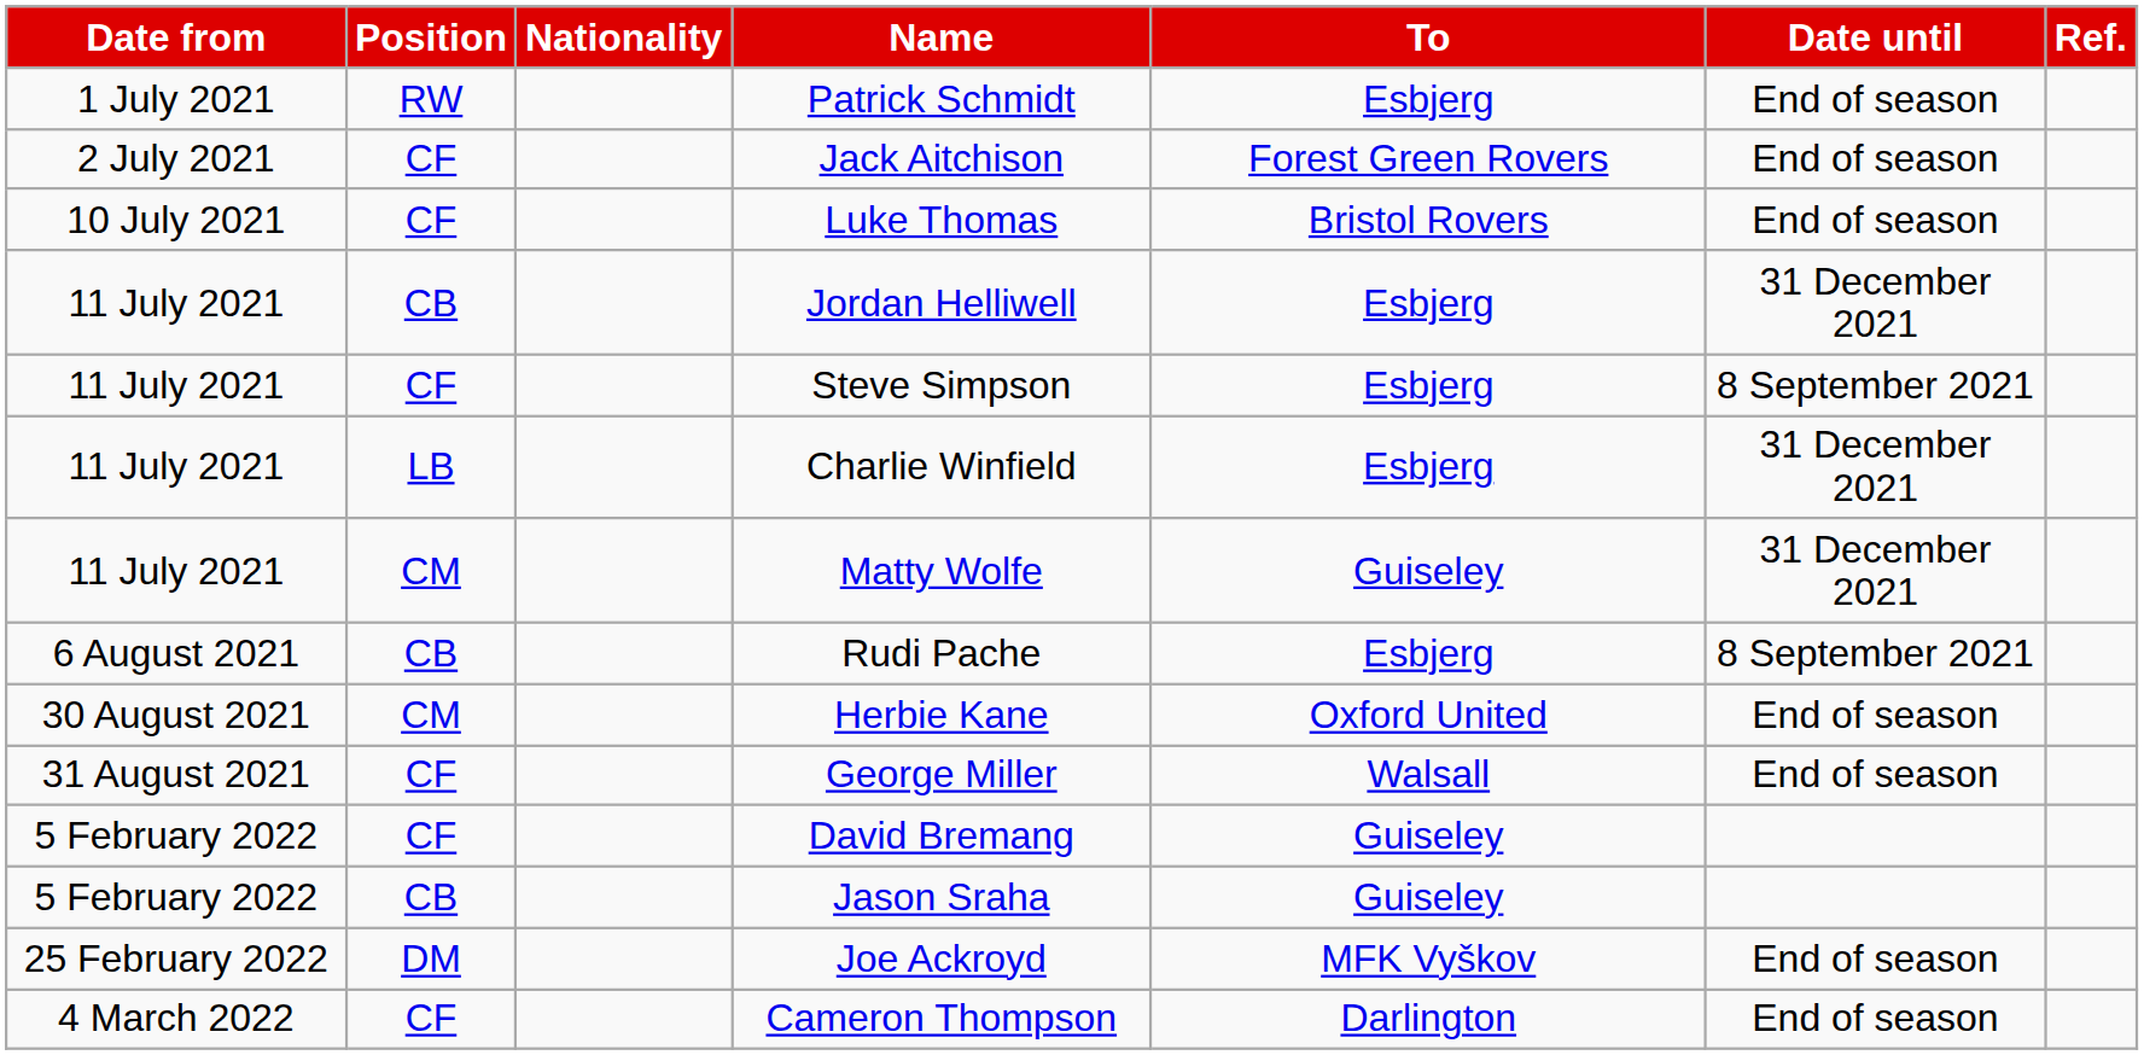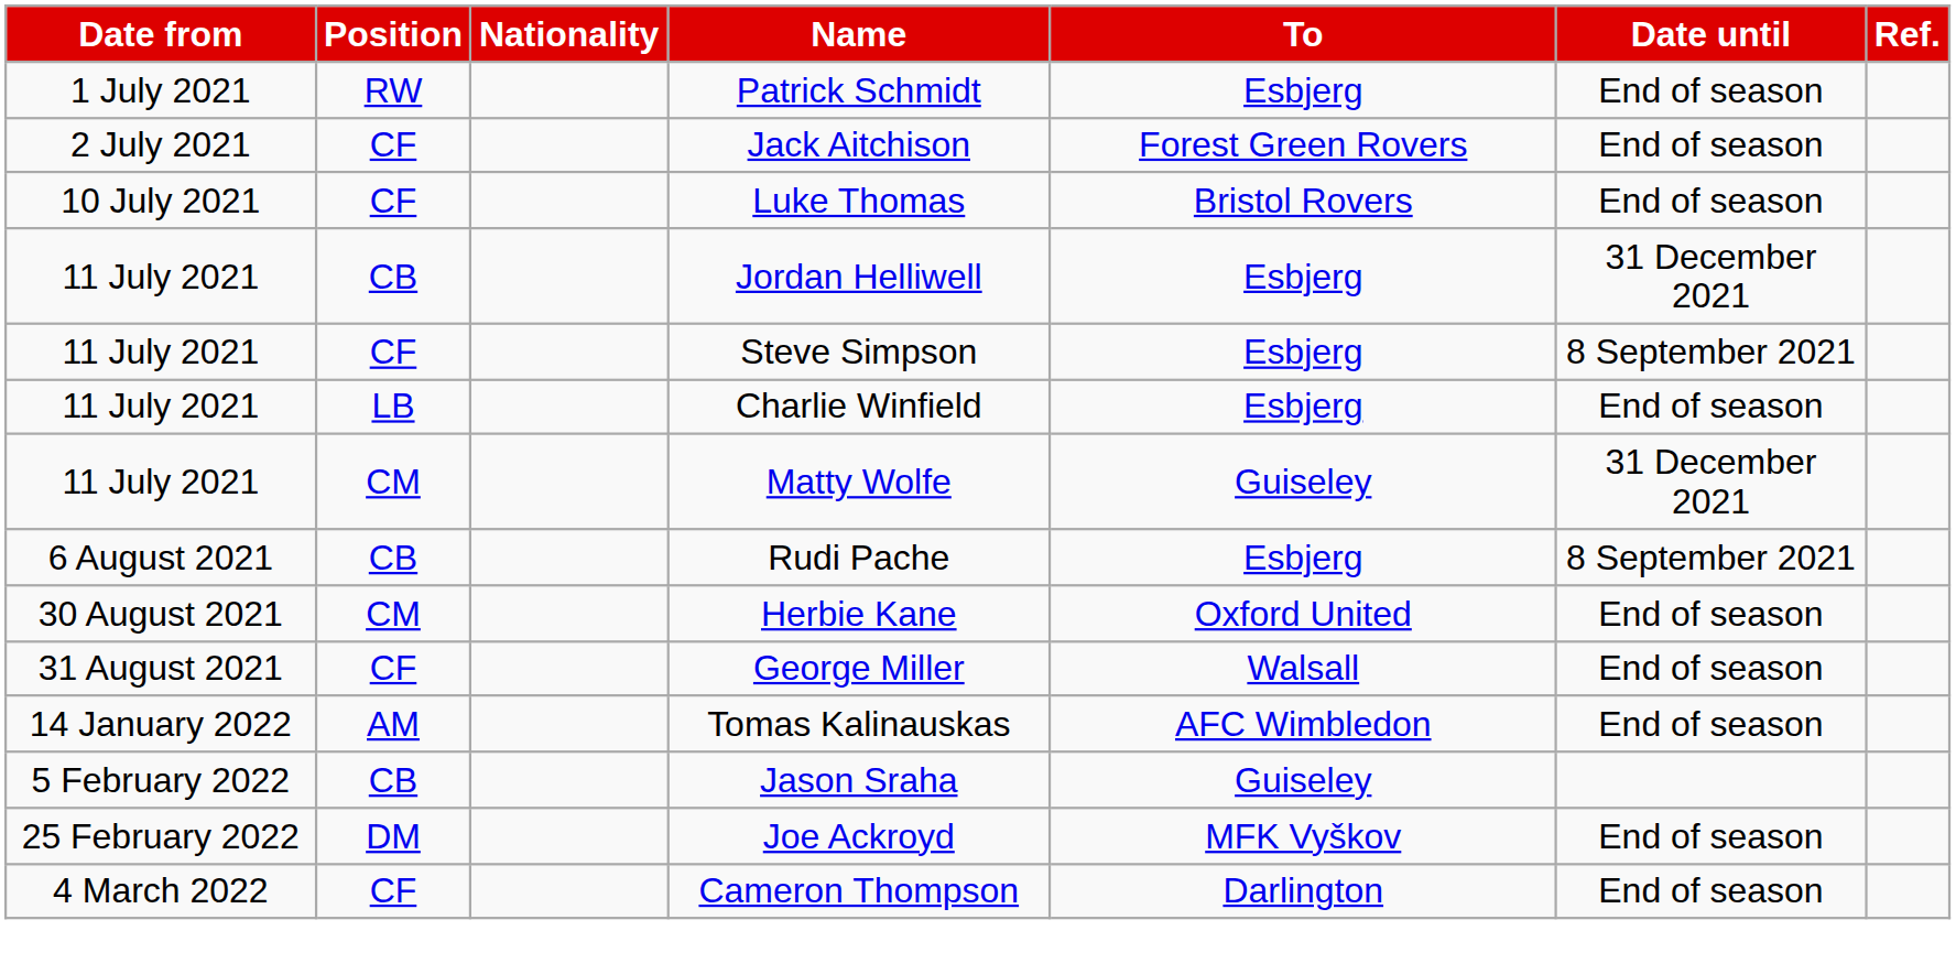Charlie Winfield | Date until: 31 December 2021 -> End of season
+ row: 14 January 2022 | AM | Tomas Kalinauskas | AFC Wimbledon | End of season
- row: 5 February 2022 | CF | David Bremang | Guiseley
